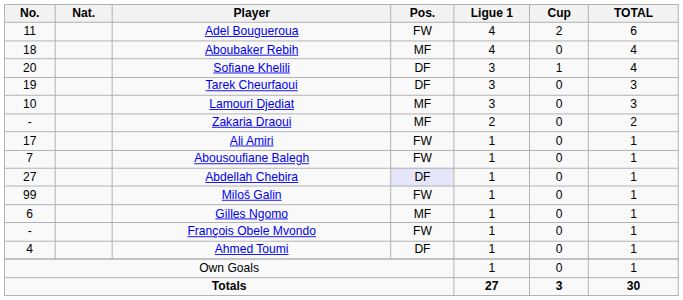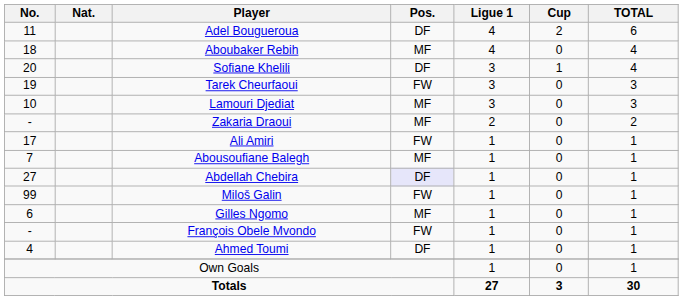Adel Bougueroua | Pos.: FW -> DF
Tarek Cheurfaoui | Pos.: DF -> FW
Abousoufiane Balegh | Pos.: FW -> MF
